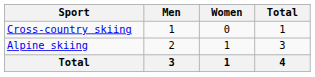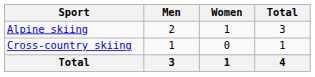rows swapped: Alpine skiing <-> Cross-country skiing
